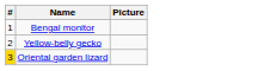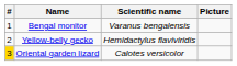+ column: Scientific name | Varanus bengalensis | Hemidactylus flaviviridis | Calotes versicolor
